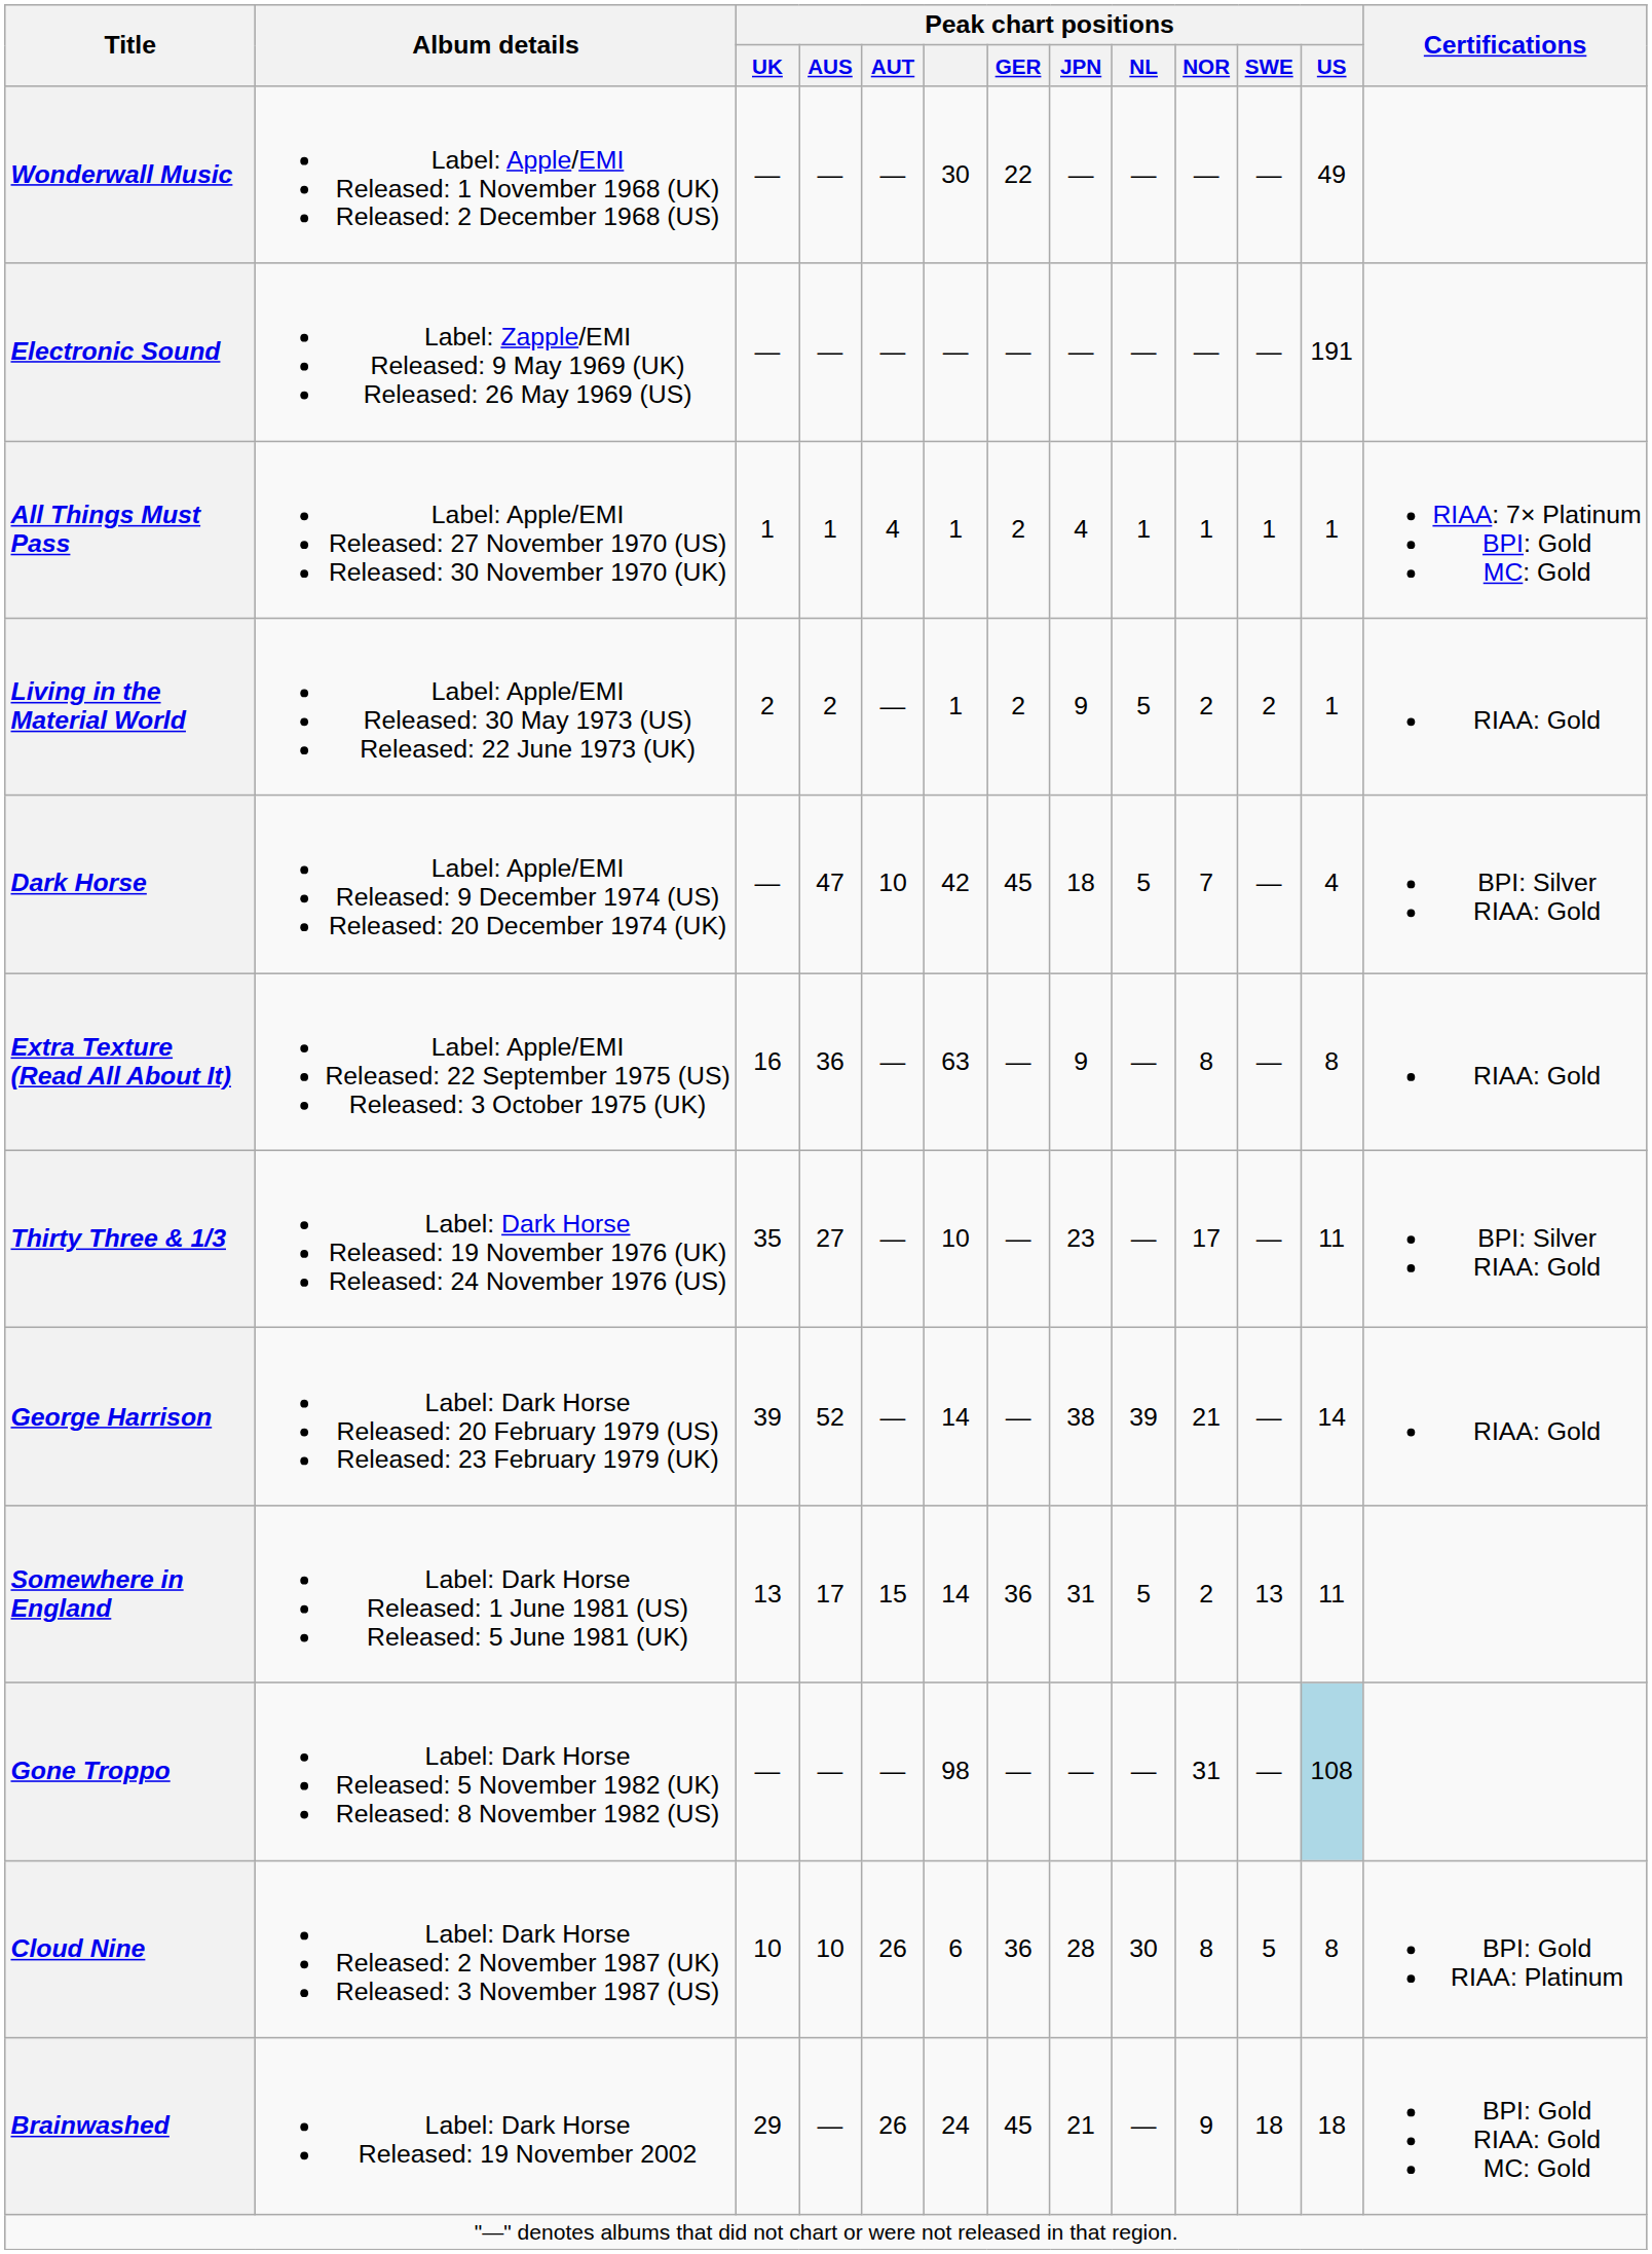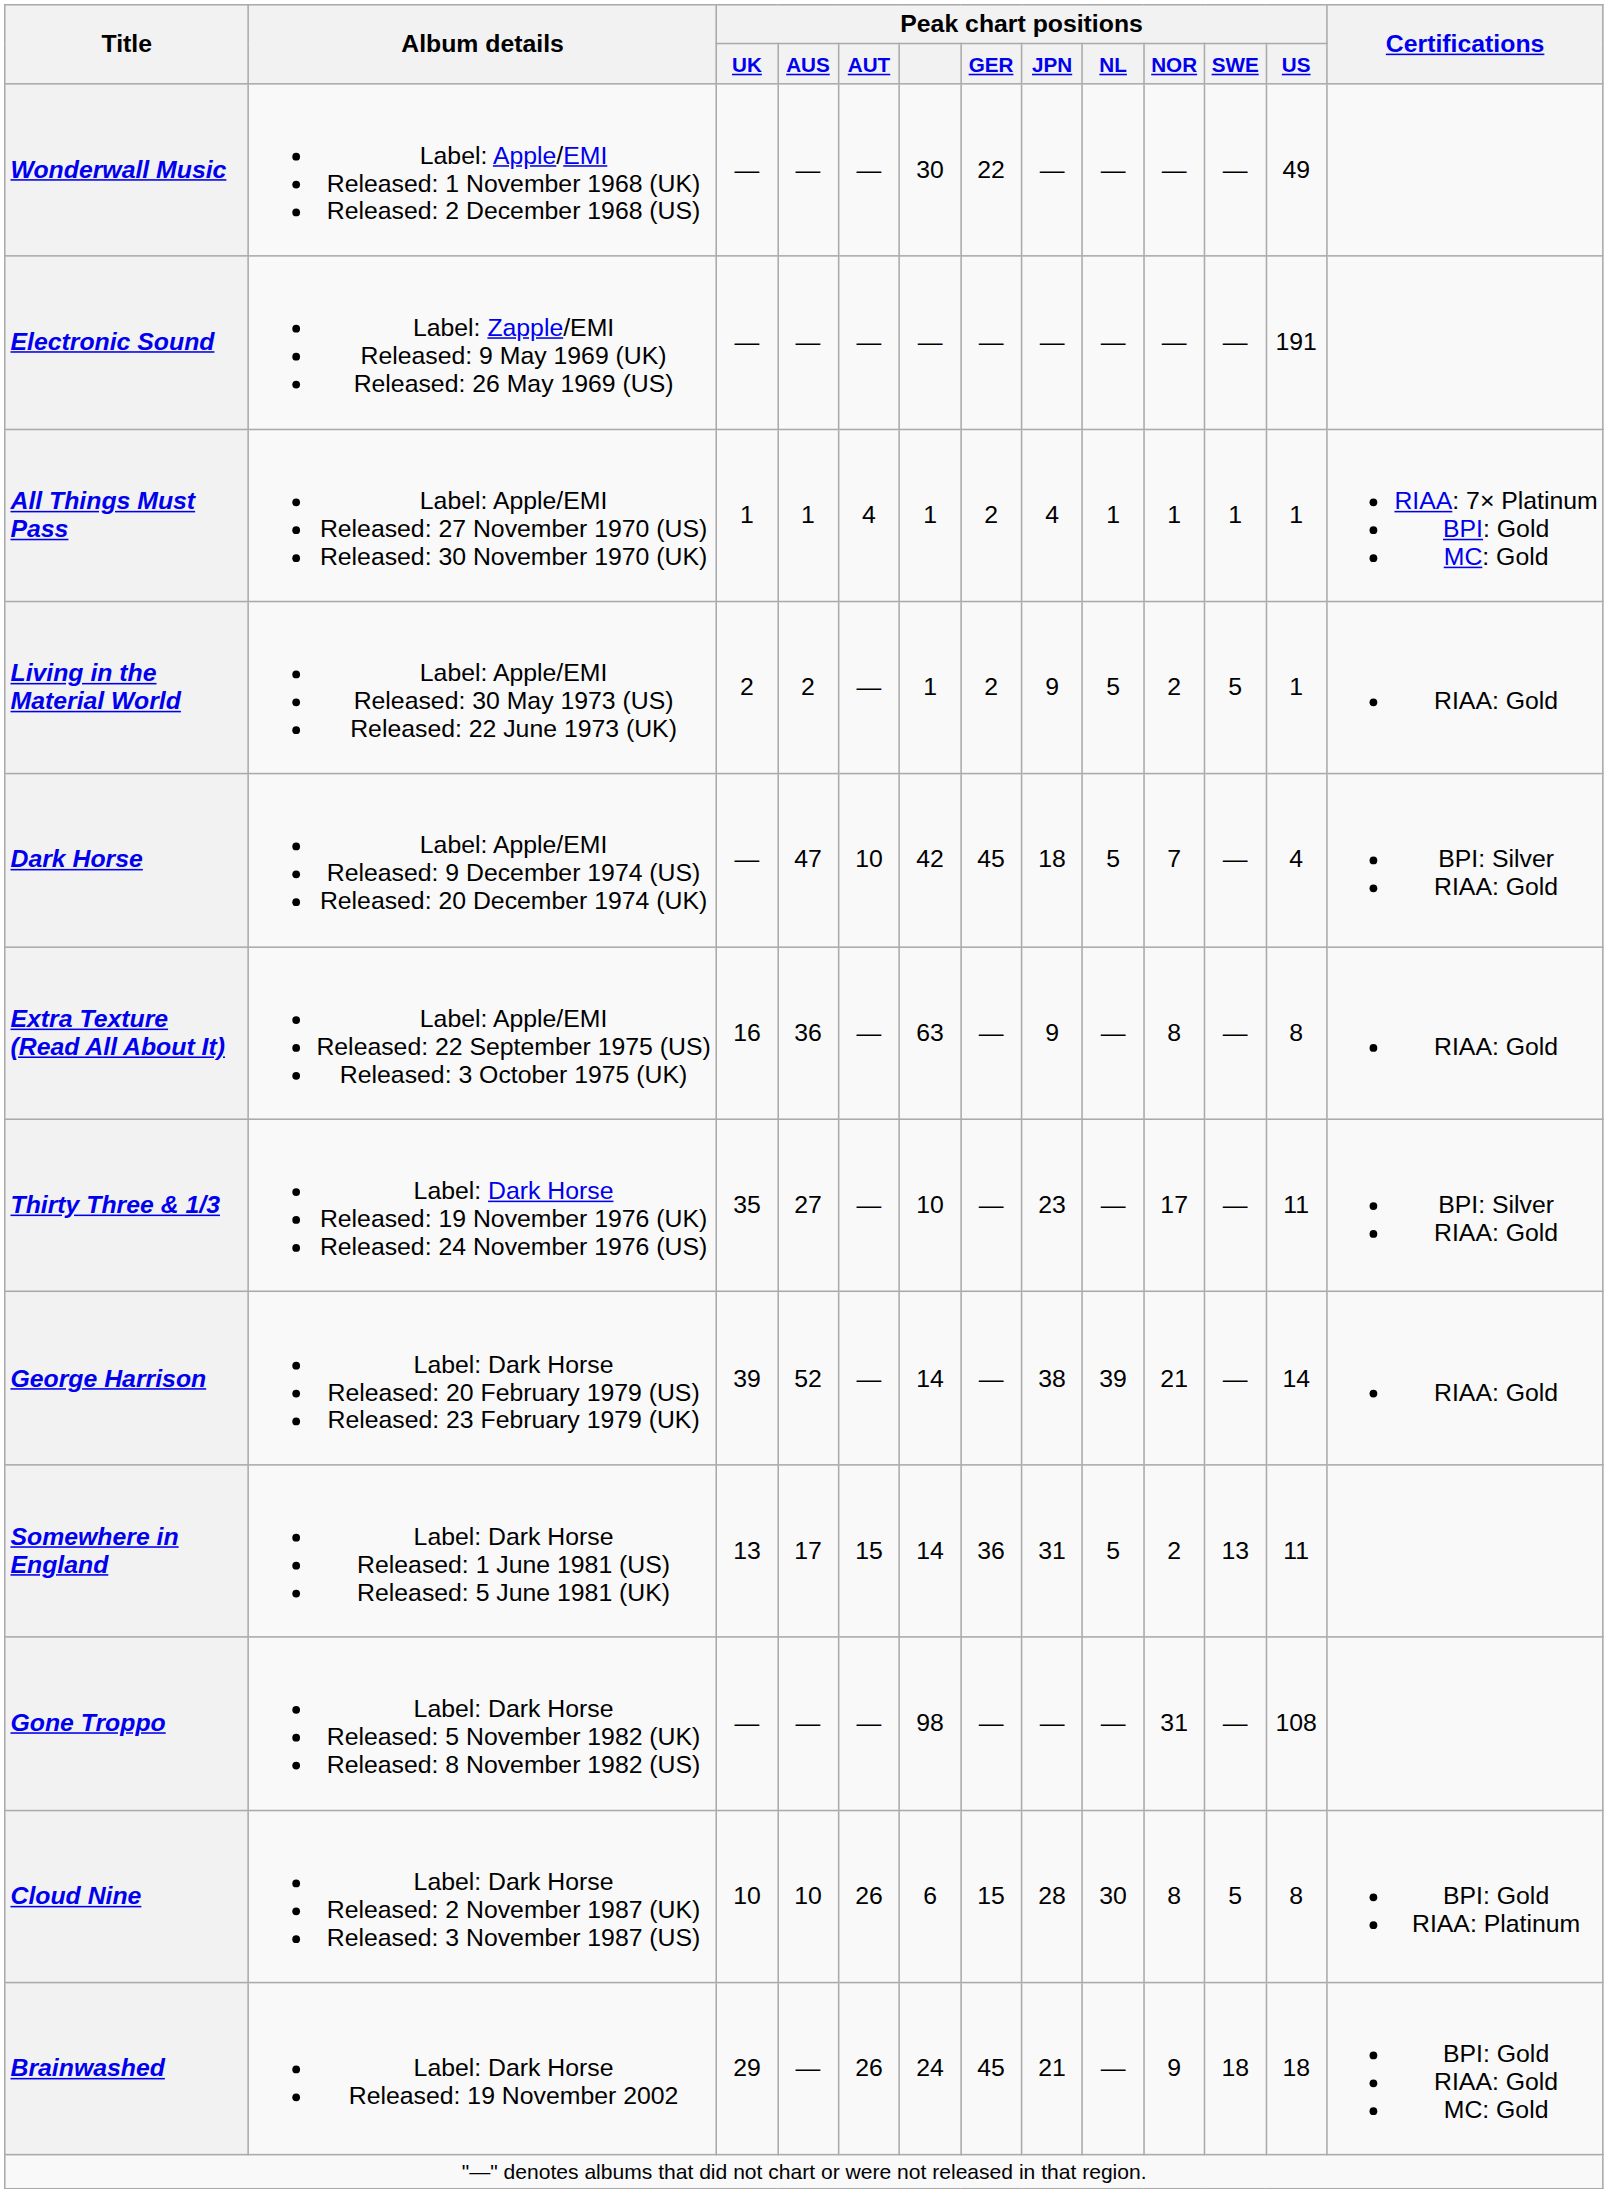Living in the Material World | Peak chart positions / SWE: 2 -> 5
Gone Troppo | Peak chart positions / US: lightblue background -> no background
Cloud Nine | Peak chart positions / GER: 36 -> 15
